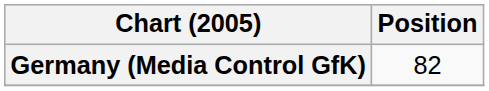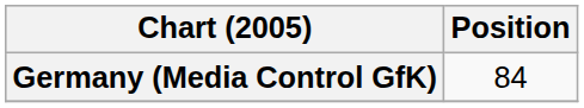Germany (Media Control GfK) | Position: 82 -> 84
